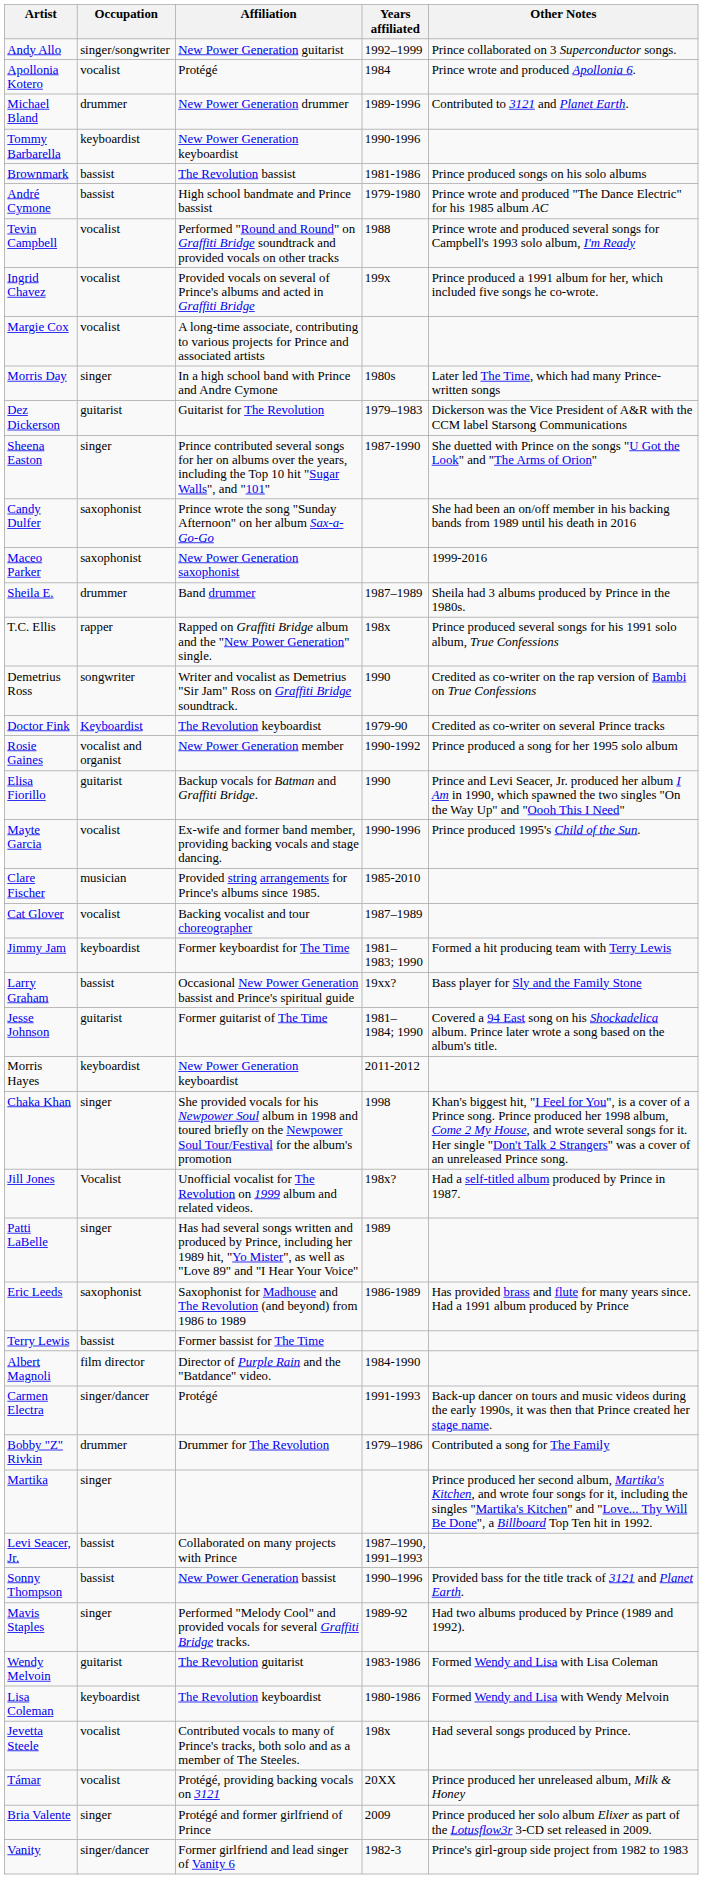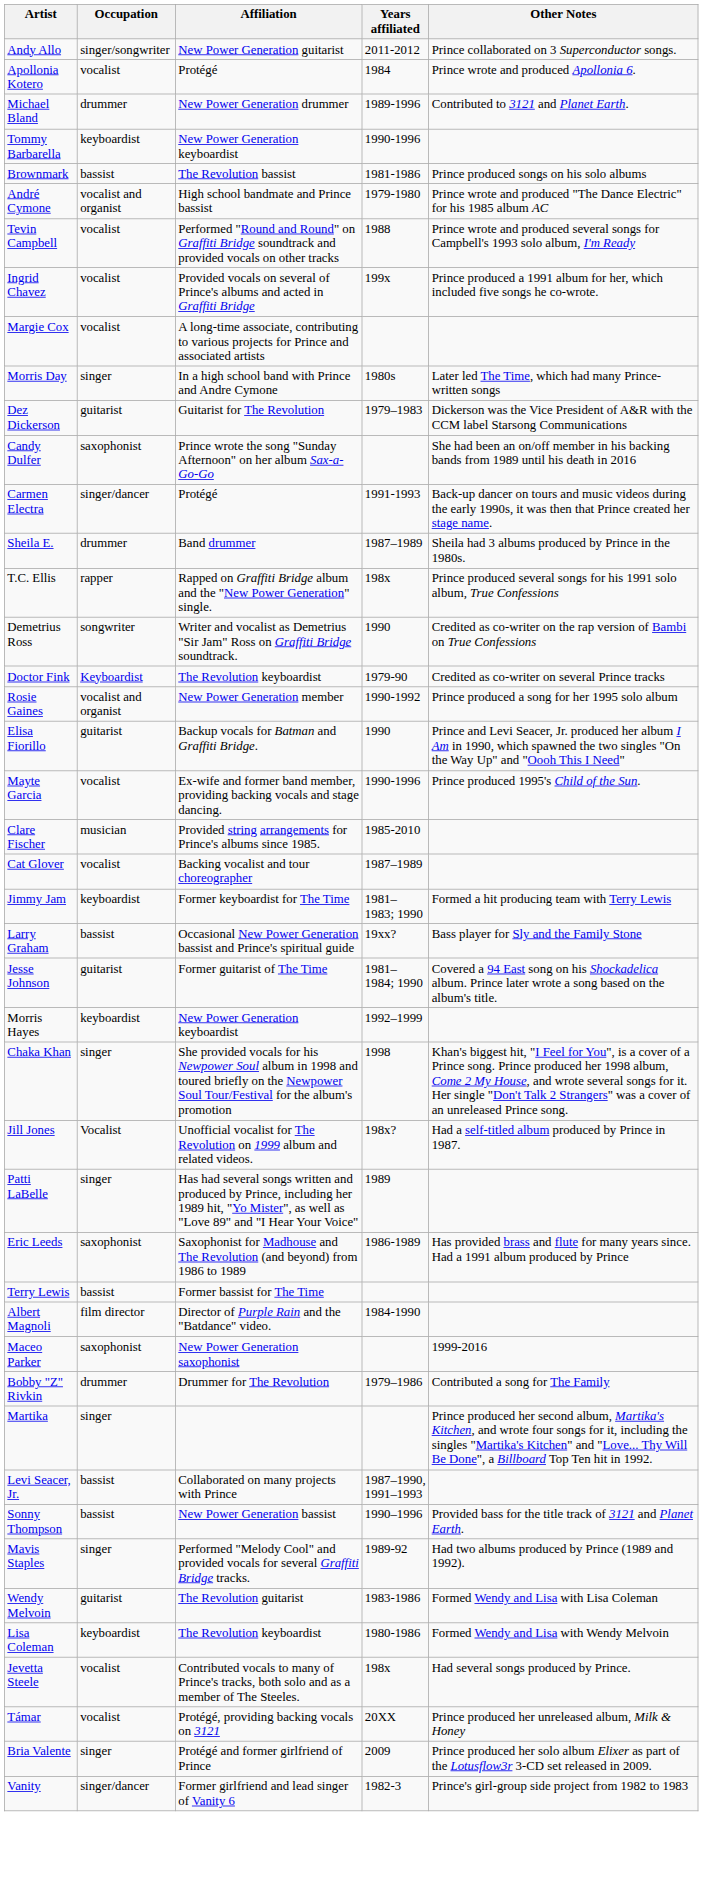Andy Allo | Years affiliated: 1992–1999 -> 2011-2012
André Cymone | Occupation: bassist -> vocalist and organist
- row: Sheena Easton | singer | Prince contributed several songs for her on albums over the years, including the Top 10 hit "Sugar Walls", and "101" | 1987-1990 | She duetted with Prince on the songs "U Got the Look" and "The Arms of Orion"
rows swapped: Carmen Electra <-> Maceo Parker
Morris Hayes | Years affiliated: 2011-2012 -> 1992–1999
